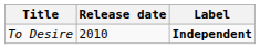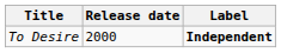To Desire | Release date: 2010 -> 2000
